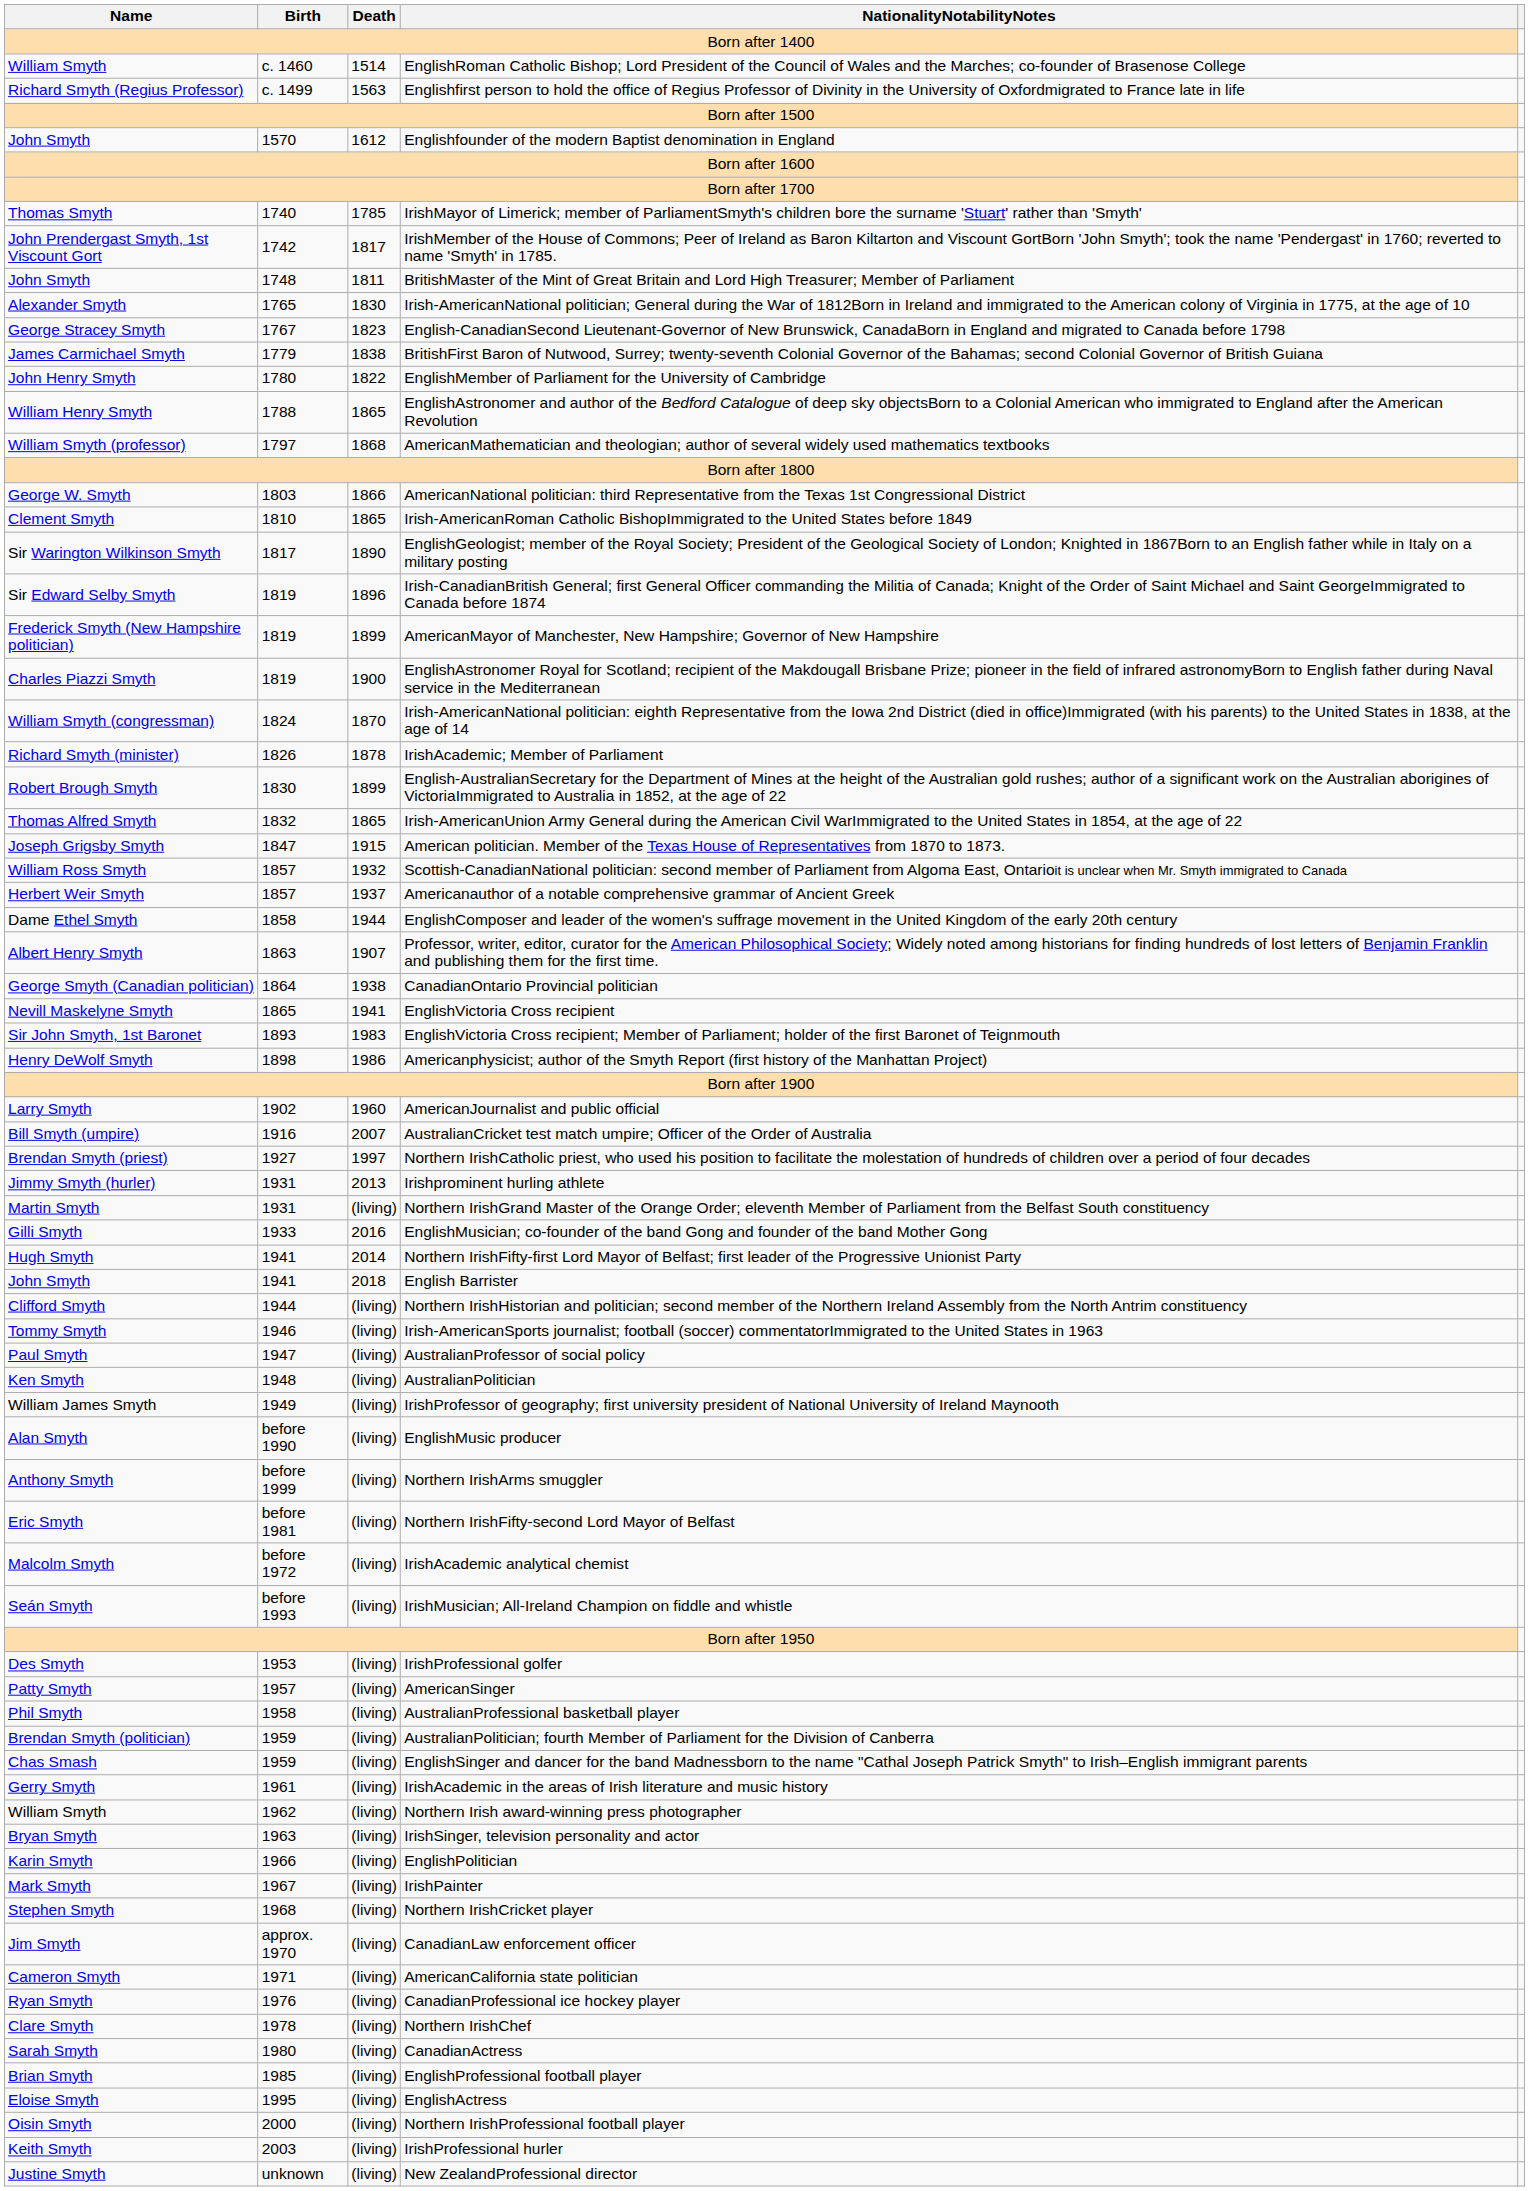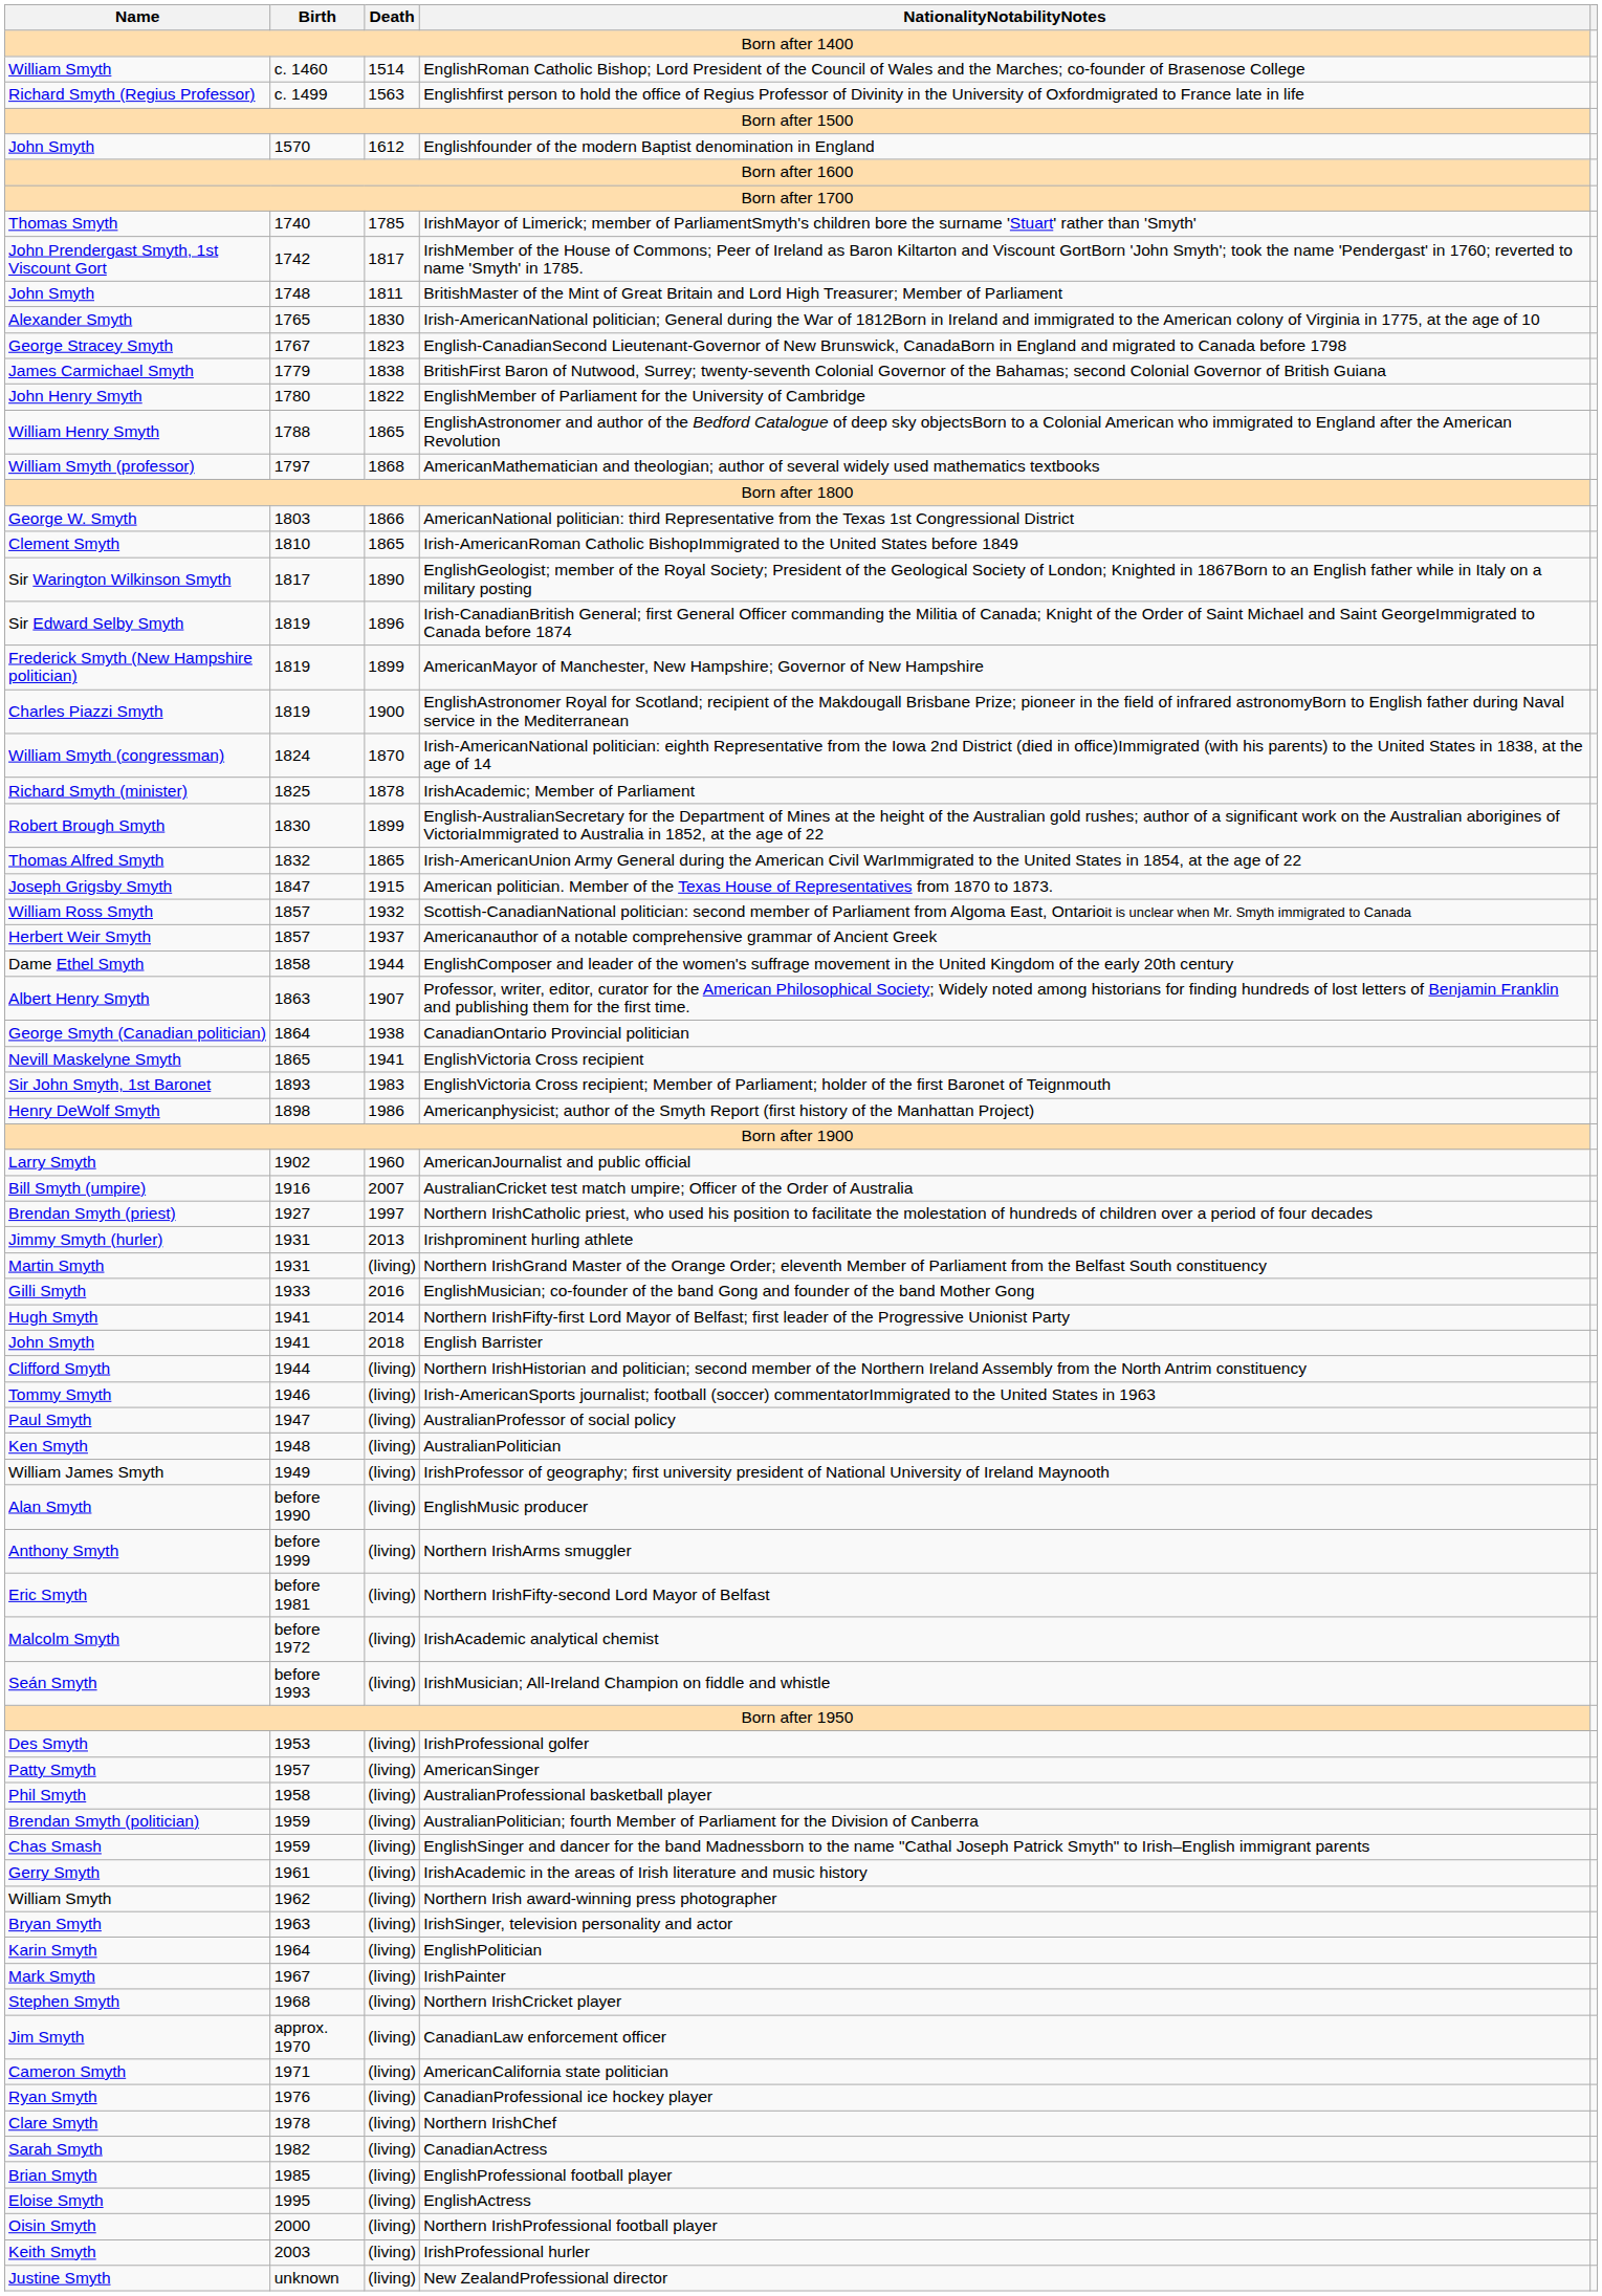IrishAcademic; Member of Parliament | Birth: 1826 -> 1825
EnglishPolitician | Birth: 1966 -> 1964
CanadianActress | Birth: 1980 -> 1982
